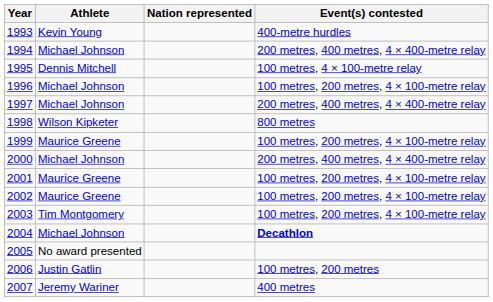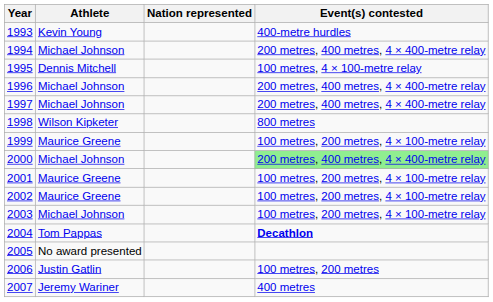1996 | Event(s) contested: 100 metres, 200 metres, 4 × 100-metre relay -> 200 metres, 400 metres, 4 × 400-metre relay
2000 | Event(s) contested: no background -> lightgreen background
2003 | Athlete: Tim Montgomery -> Michael Johnson
2004 | Athlete: Michael Johnson -> Tom Pappas
